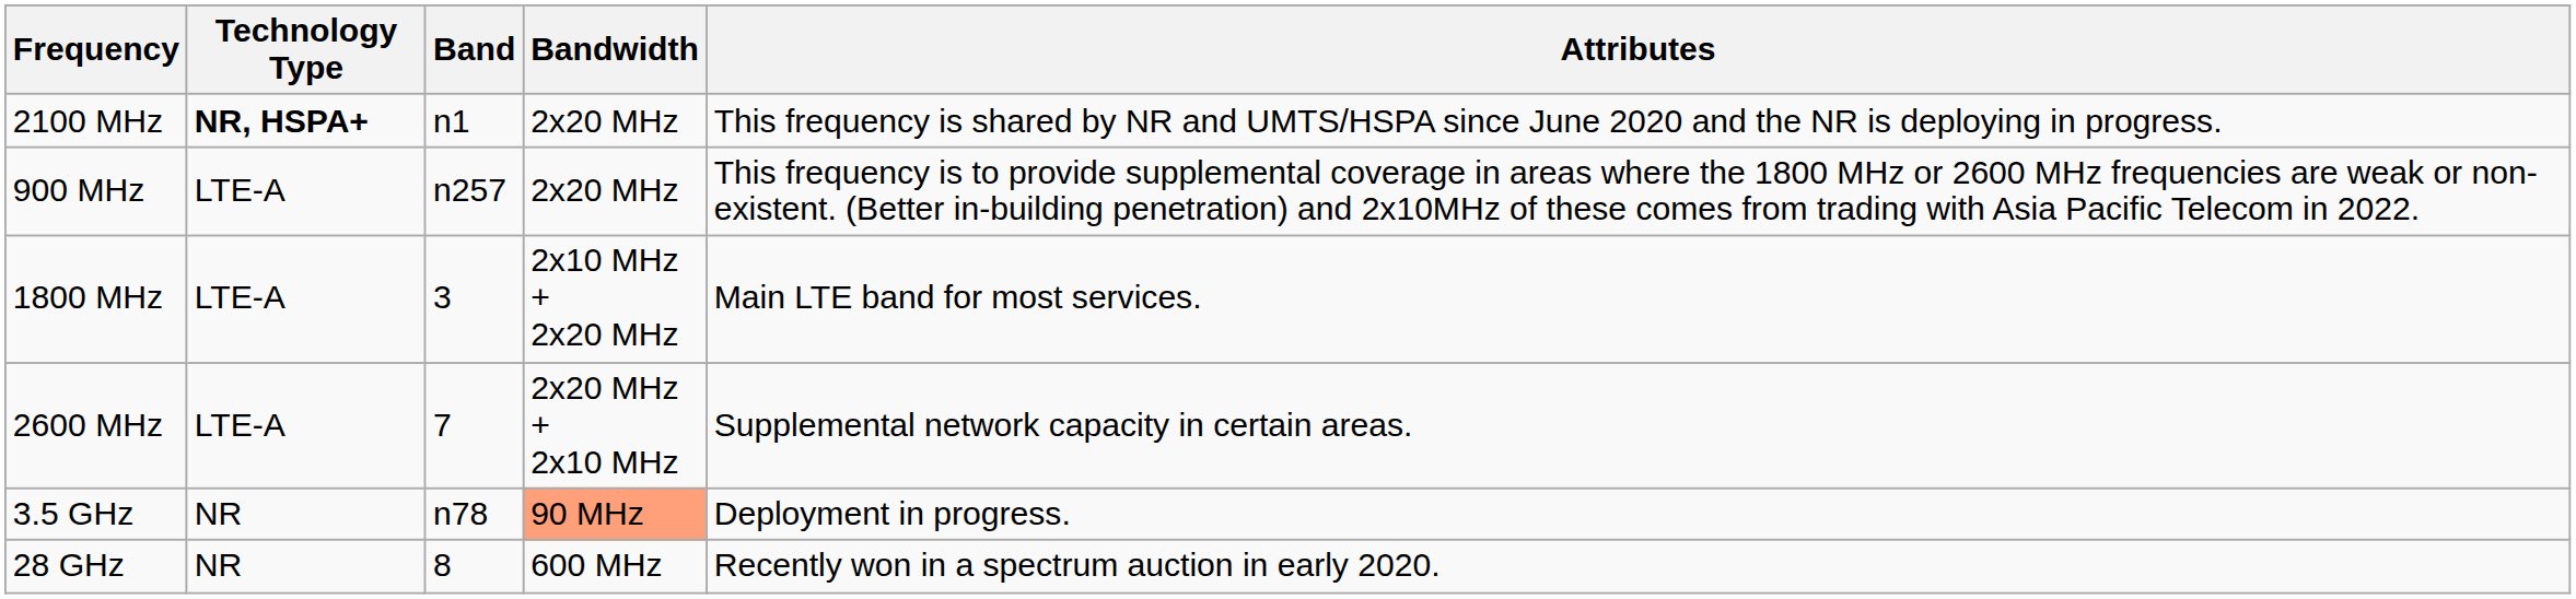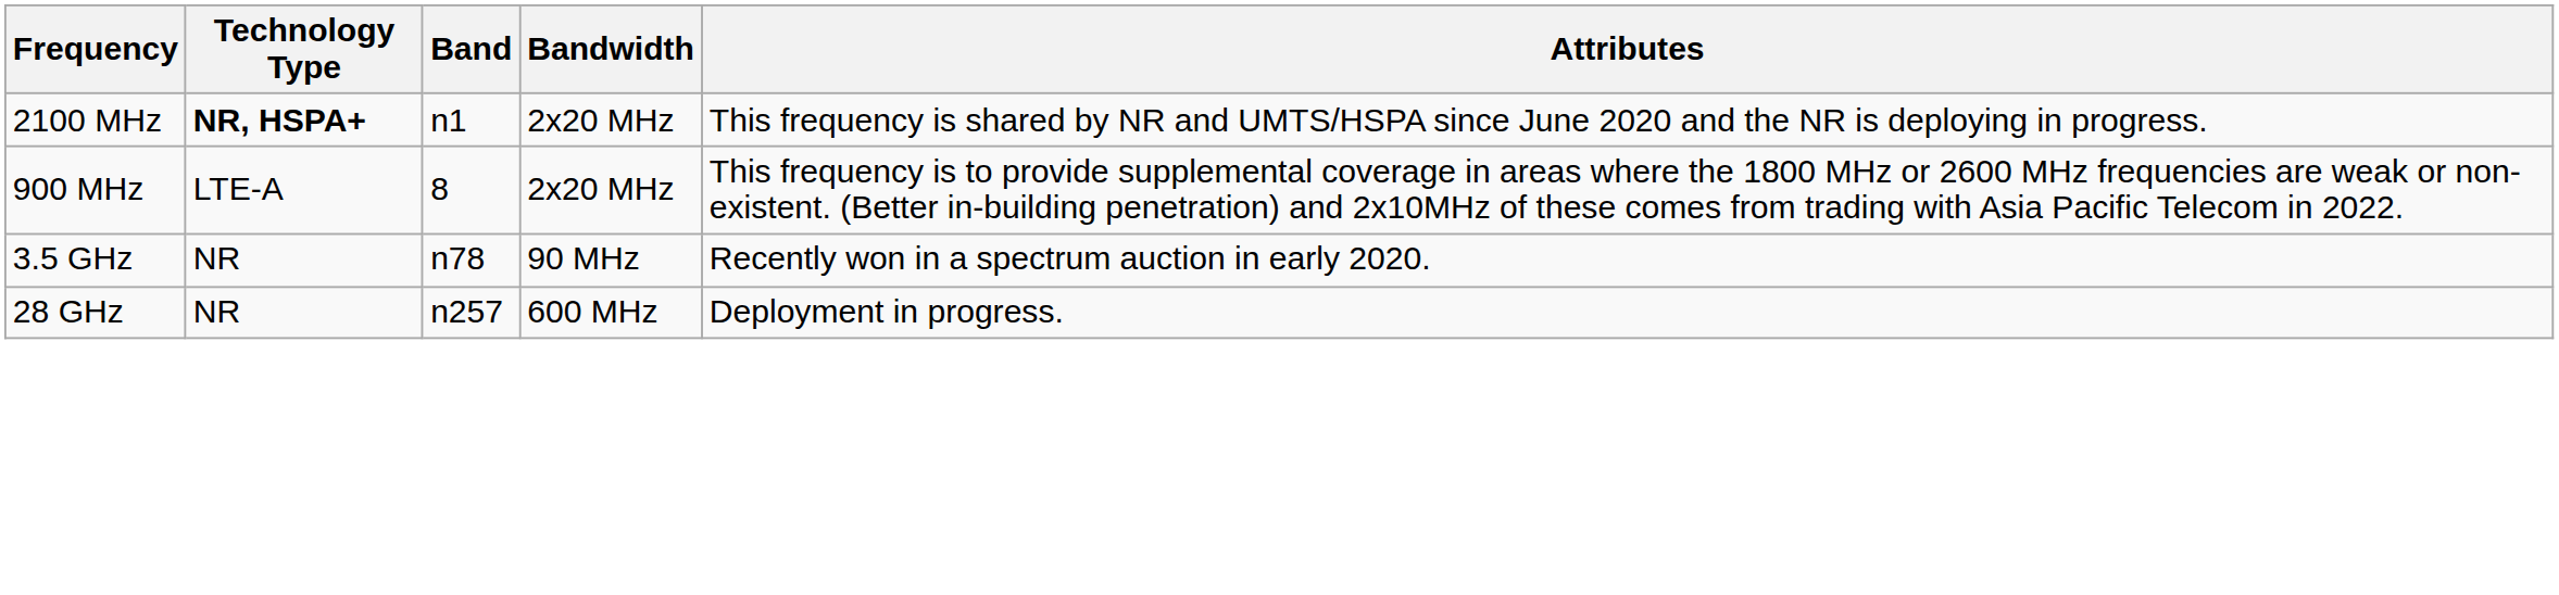900 MHz | Band: n257 -> 8
- row: 1800 MHz | LTE-A | 3 | 2x10 MHz + 2x20 MHz | Main LTE band for most services.
- row: 2600 MHz | LTE-A | 7 | 2x20 MHz + 2x10 MHz | Supplemental network capacity in certain areas.
3.5 GHz | Bandwidth: lightsalmon background -> no background
3.5 GHz | Attributes: Deployment in progress. -> Recently won in a spectrum auction in early 2020.
28 GHz | Band: 8 -> n257
28 GHz | Attributes: Recently won in a spectrum auction in early 2020. -> Deployment in progress.
